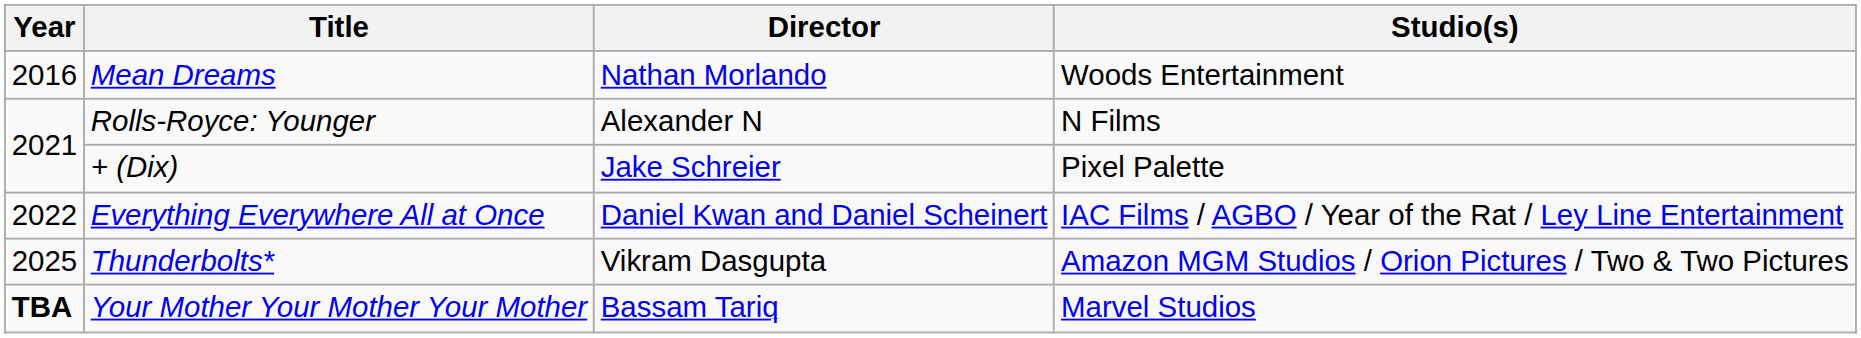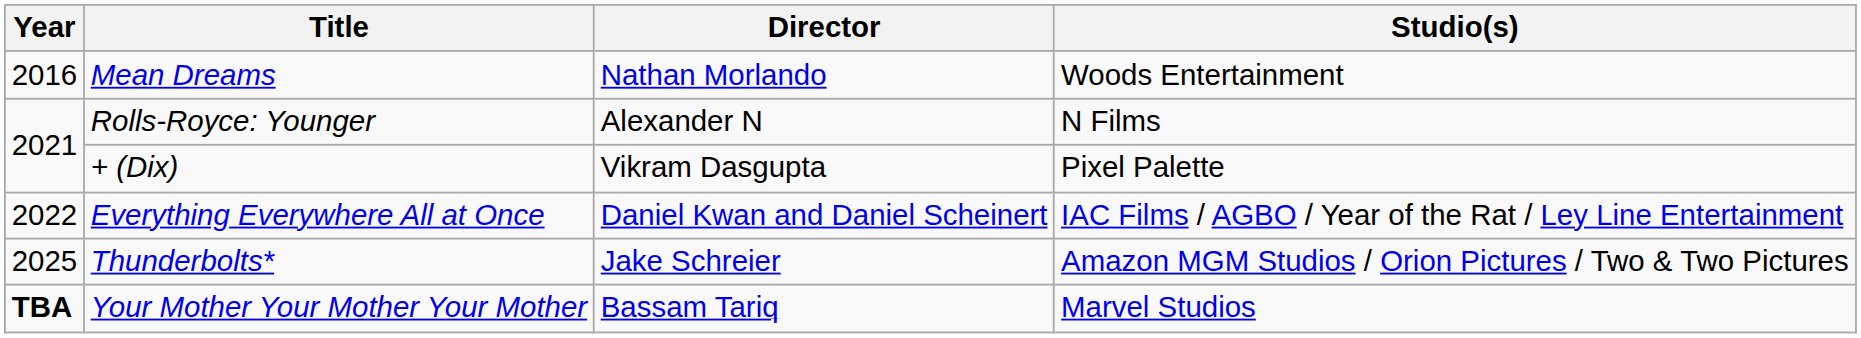+ (Dix) | Director: Jake Schreier -> Vikram Dasgupta
Thunderbolts* | Director: Vikram Dasgupta -> Jake Schreier
